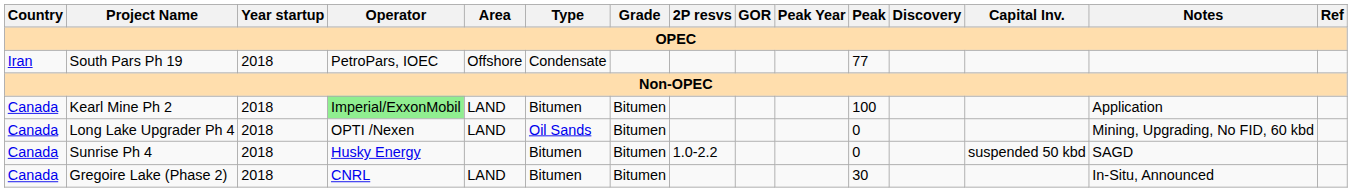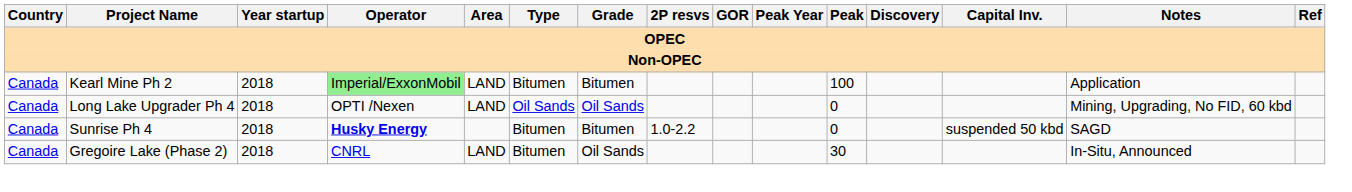- row: Iran | South Pars Ph 19 | 2018 | PetroPars, IOEC | Offshore | Condensate | 77
Long Lake Upgrader Ph 4 | Grade: Bitumen -> Oil Sands
Sunrise Ph 4 | Operator: normal -> bold
Gregoire Lake (Phase 2) | Grade: Bitumen -> Oil Sands
